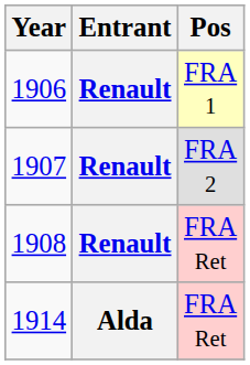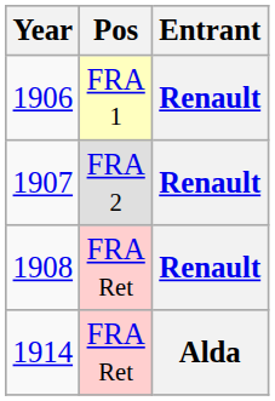columns swapped: Entrant <-> Pos
